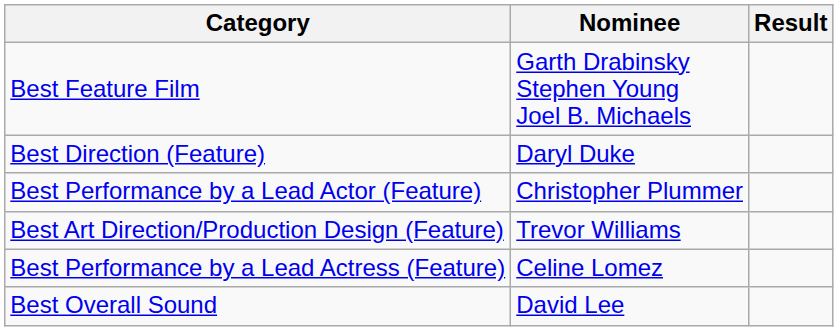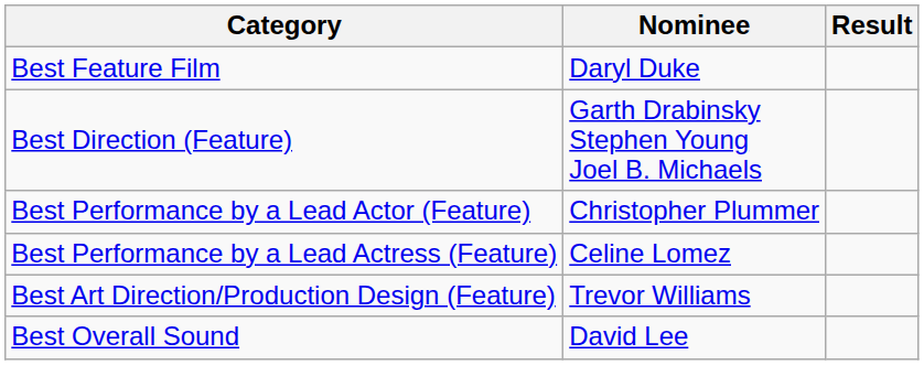Best Feature Film | Nominee: Garth Drabinsky Stephen Young Joel B. Michaels -> Daryl Duke
Best Direction (Feature) | Nominee: Daryl Duke -> Garth Drabinsky Stephen Young Joel B. Michaels
rows swapped: Best Performance by a Lead Actress (Feature) <-> Best Art Direction/Production Design (Feature)
